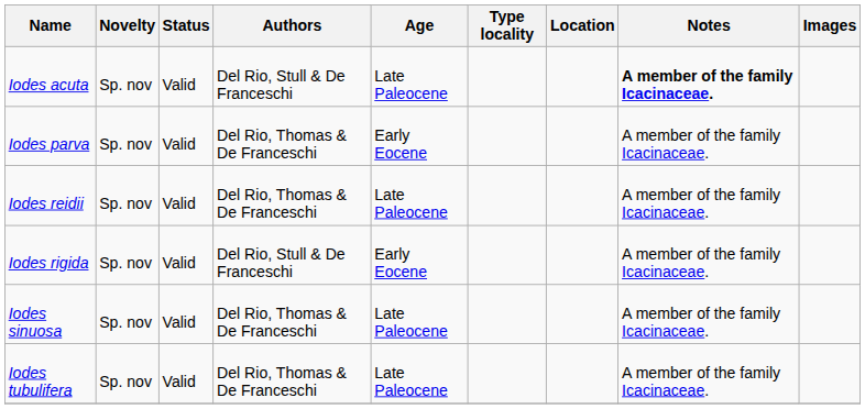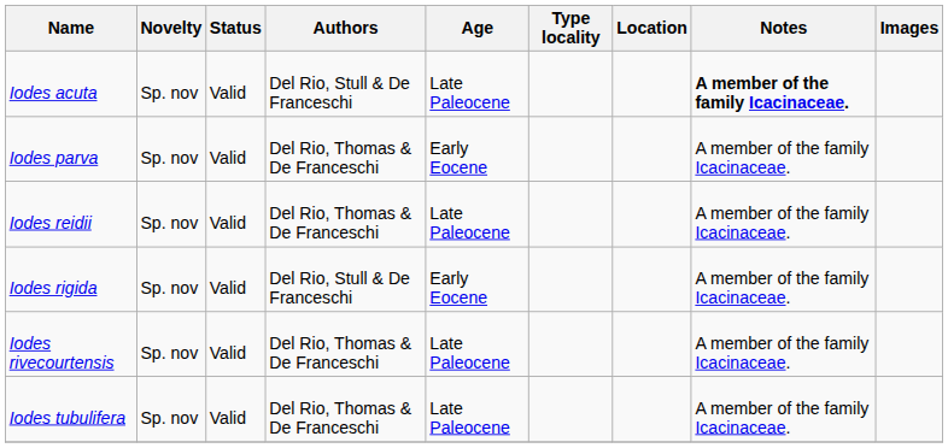+ row: Iodes rivecourtensis | Sp. nov | Valid | Del Rio, Thomas & De Franceschi | Late Paleocene | A member of the family Icacinaceae.
- row: Iodes sinuosa | Sp. nov | Valid | Del Rio, Thomas & De Franceschi | Late Paleocene | A member of the family Icacinaceae.
